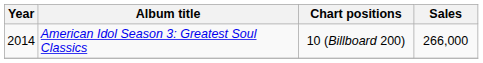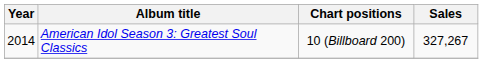American Idol Season 3: Greatest Soul Classics | Sales: 266,000 -> 327,267
